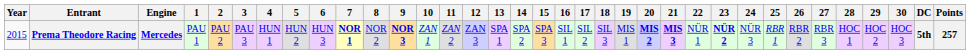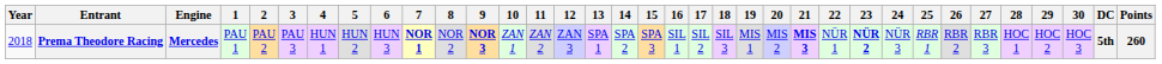Prema Theodore Racing | Year: 2015 -> 2018
Prema Theodore Racing | 20: bold -> normal
Prema Theodore Racing | Points: 257 -> 260
